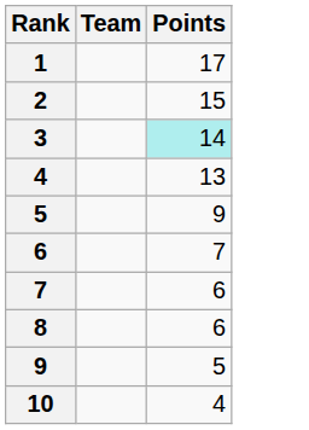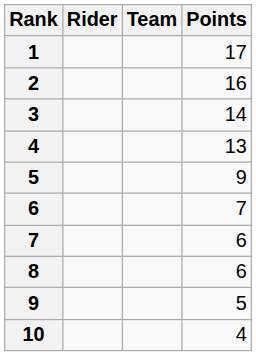+ column: Rider
2 | Points: 15 -> 16
3 | Points: paleturquoise background -> no background
